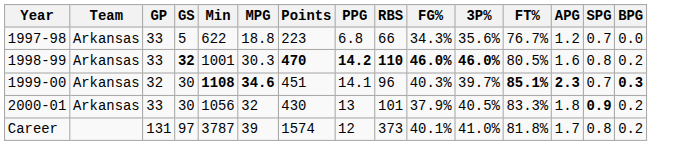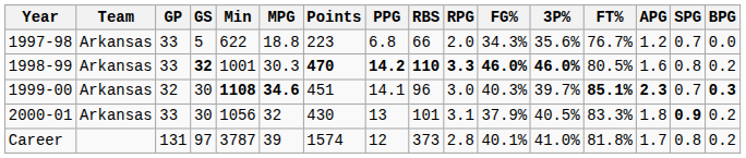+ column: RPG | 2.0 | 3.3 | 3.0 | 3.1 | 2.8
